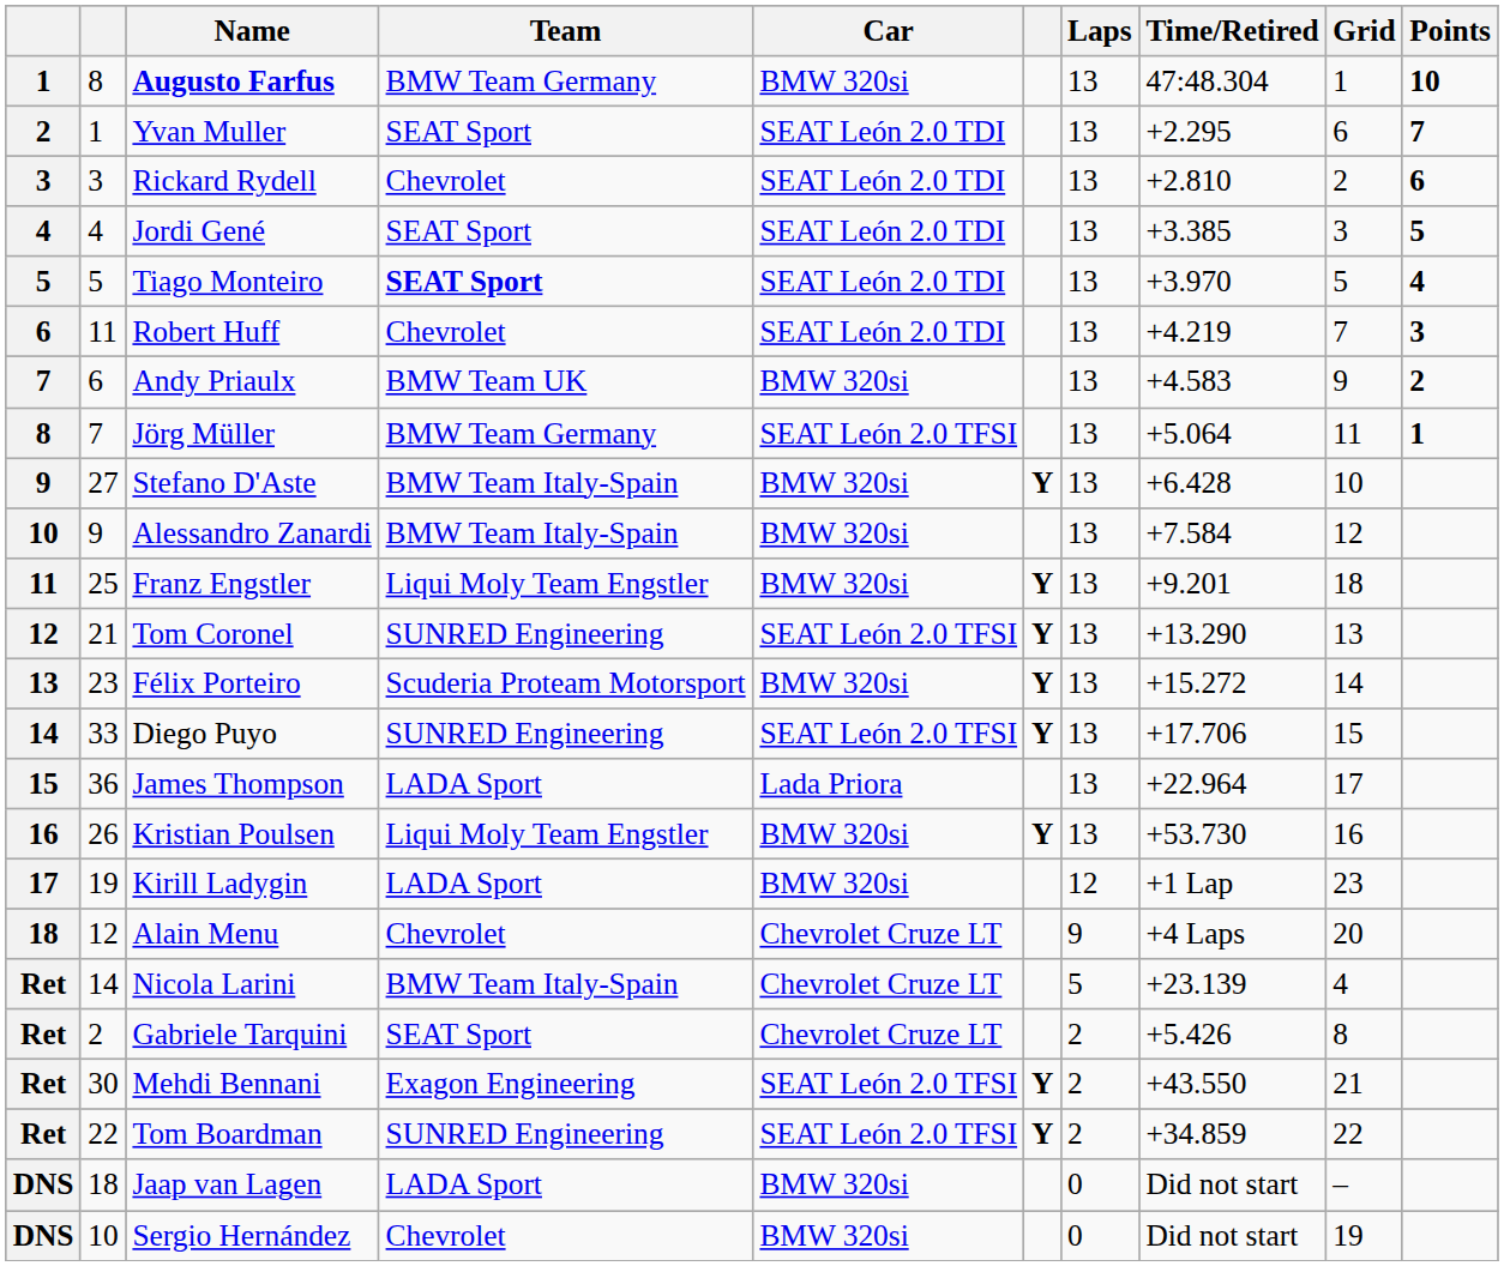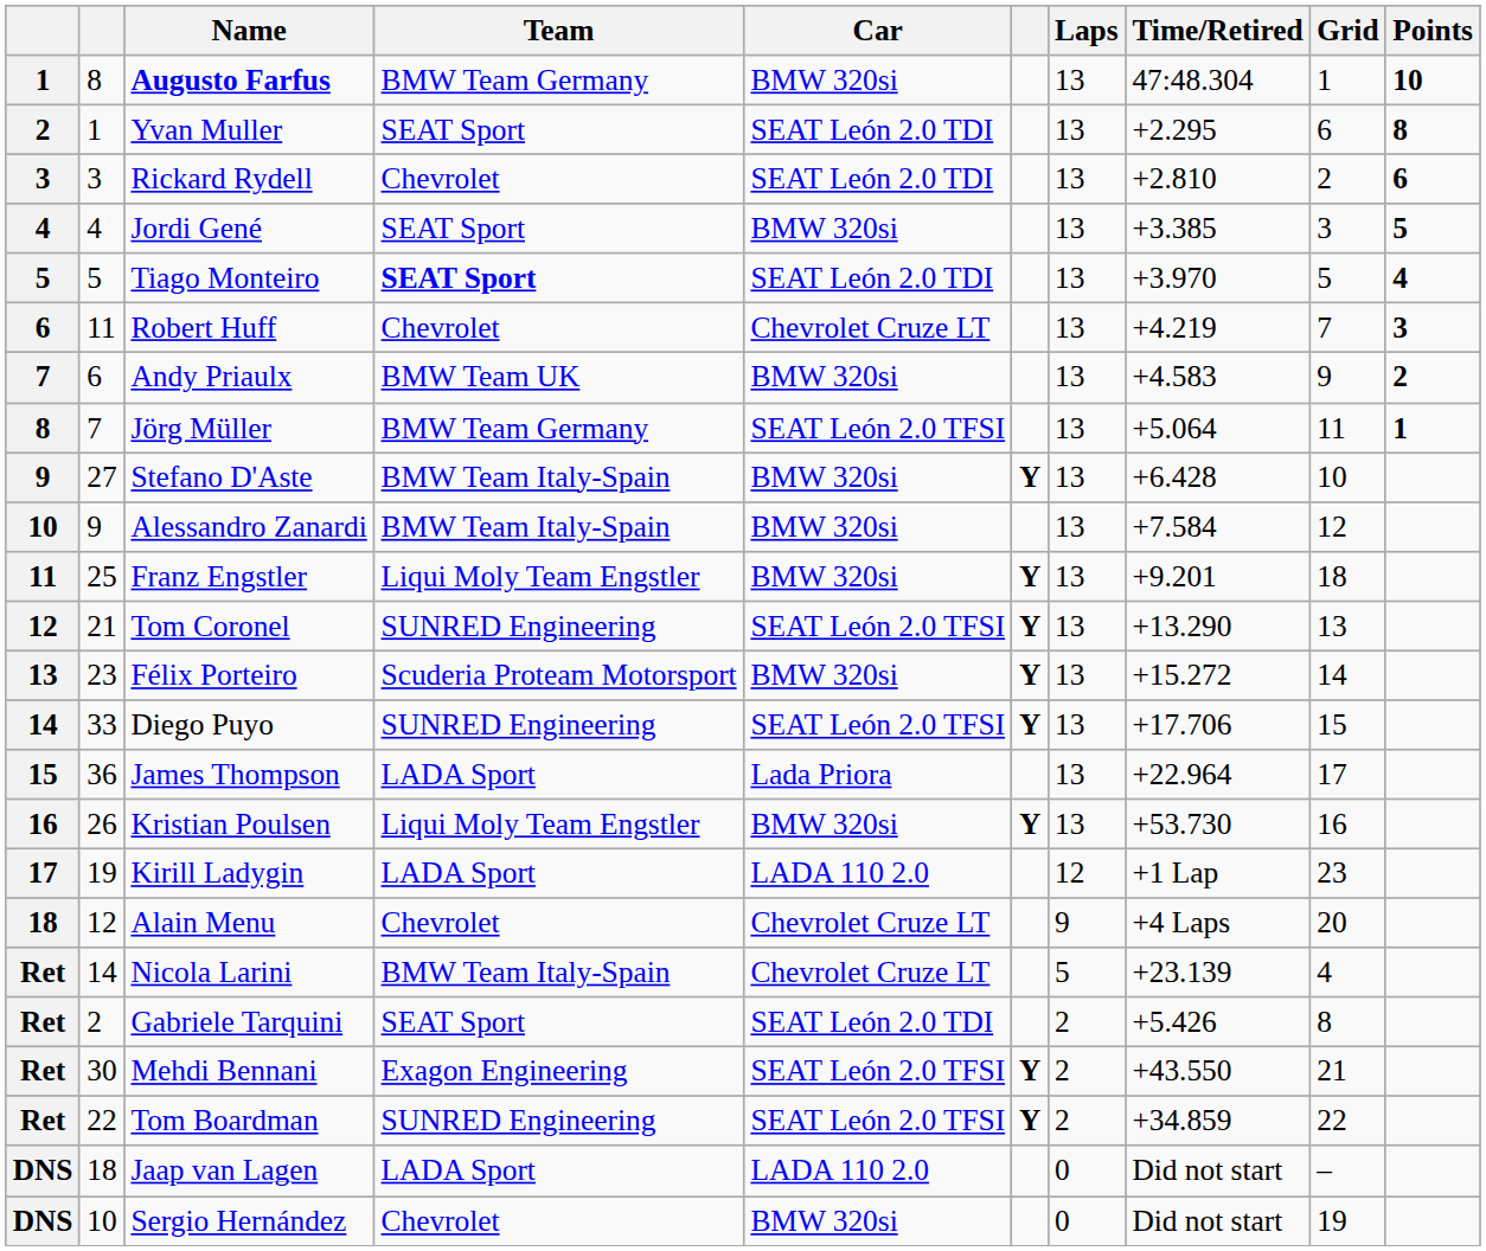Yvan Muller | Points: 7 -> 8
Jordi Gené | Car: SEAT León 2.0 TDI -> BMW 320si
Robert Huff | Car: SEAT León 2.0 TDI -> Chevrolet Cruze LT
Kirill Ladygin | Car: BMW 320si -> LADA 110 2.0
Gabriele Tarquini | Car: Chevrolet Cruze LT -> SEAT León 2.0 TDI
Jaap van Lagen | Car: BMW 320si -> LADA 110 2.0
